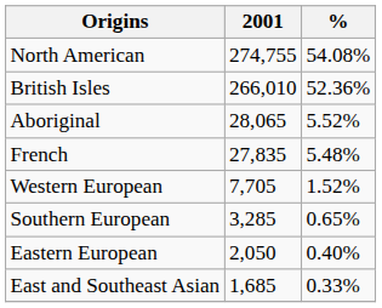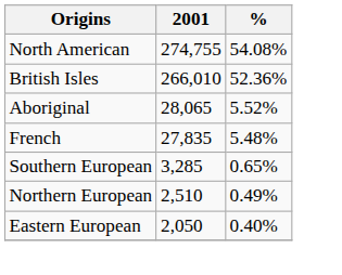- row: Western European | 7,705 | 1.52%
+ row: Northern European | 2,510 | 0.49%
- row: East and Southeast Asian | 1,685 | 0.33%
